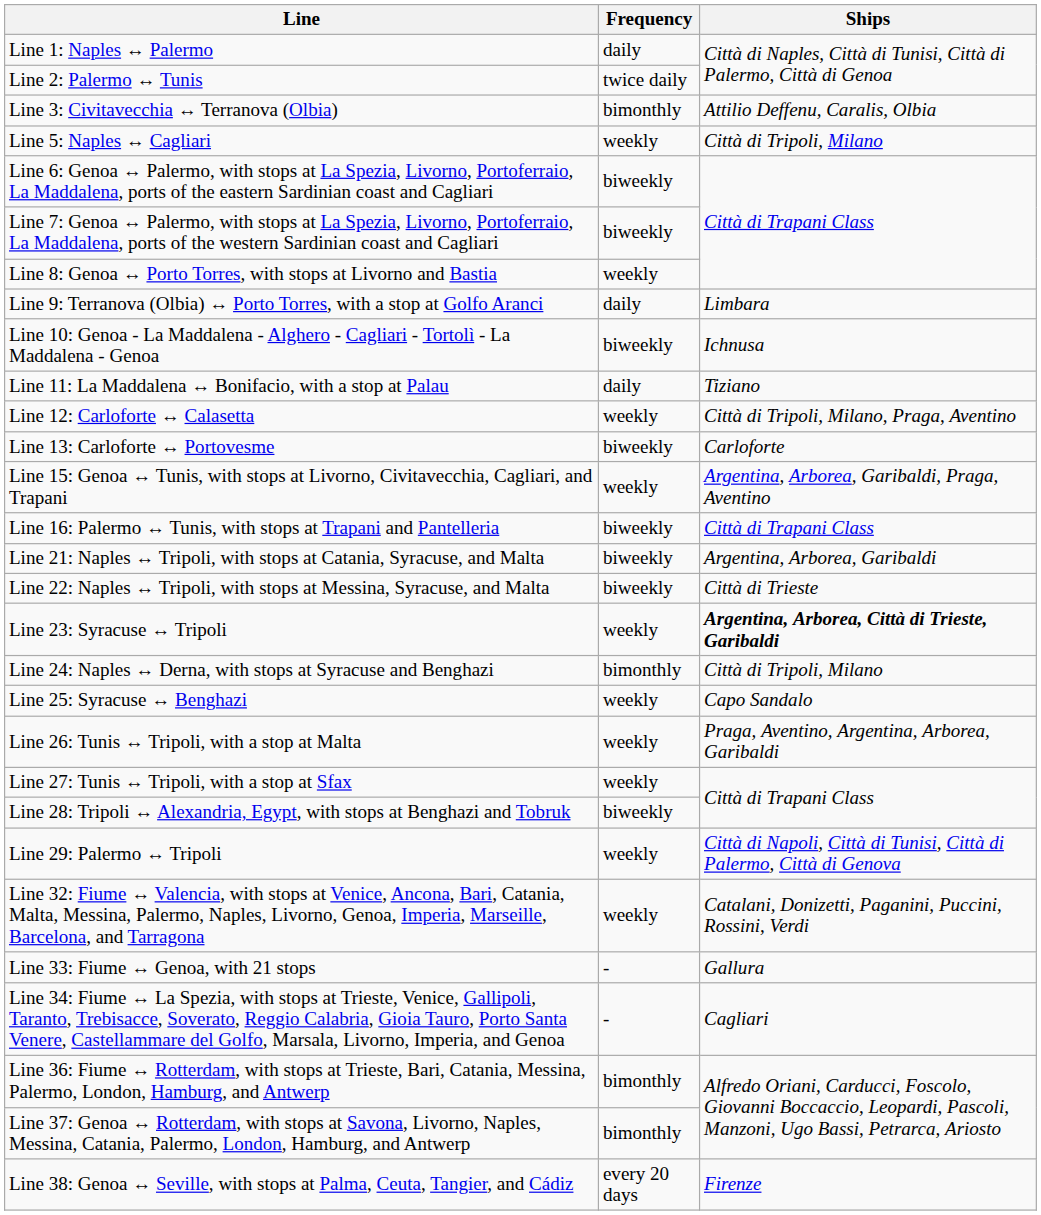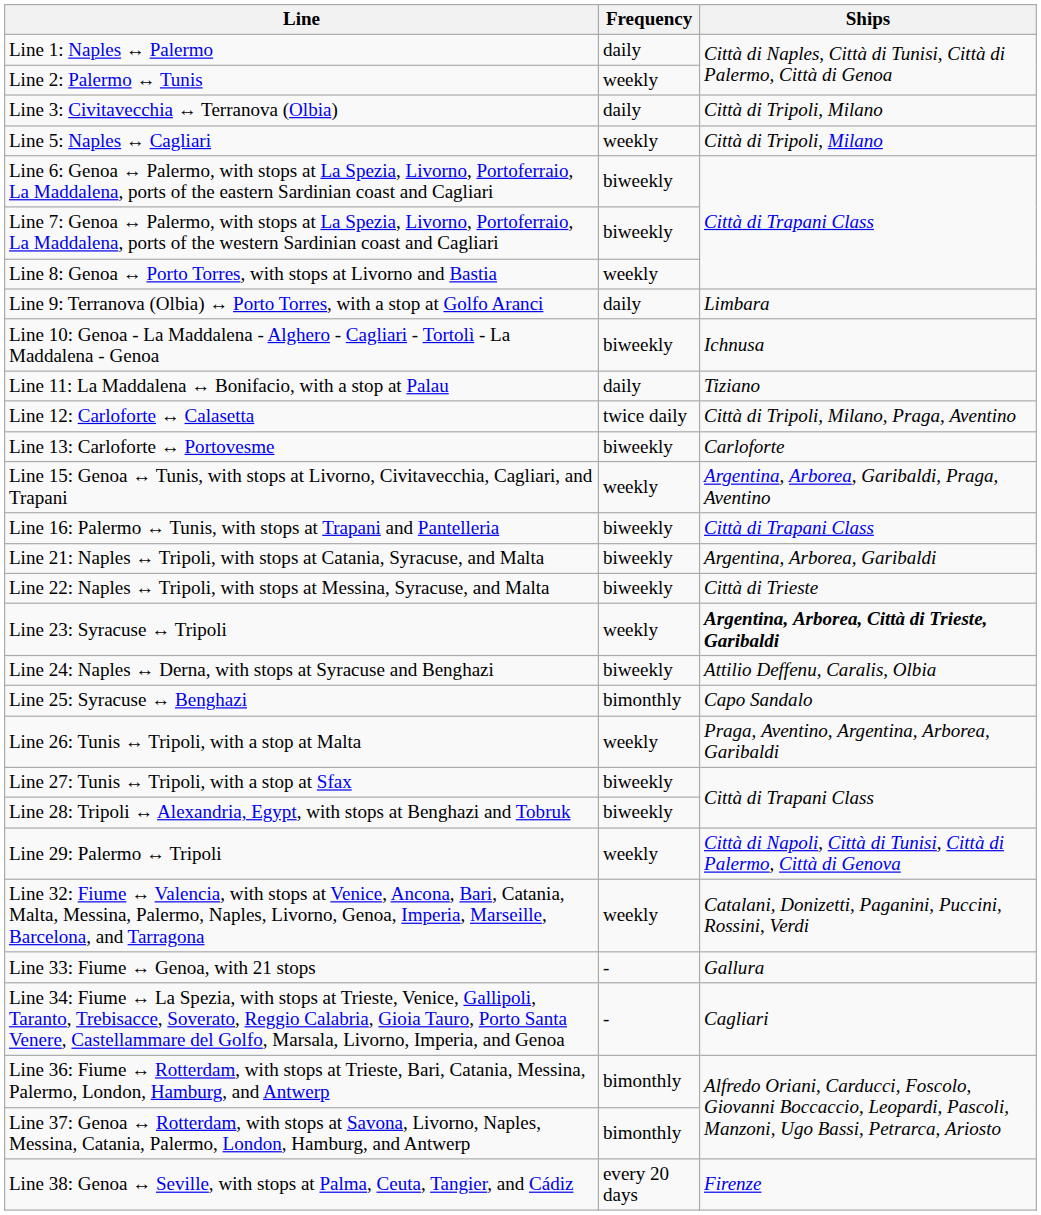Line 2: Palermo ↔ Tunis | Frequency: twice daily -> weekly
Line 3: Civitavecchia ↔ Terranova (Olbia) | Frequency: bimonthly -> daily
Line 3: Civitavecchia ↔ Terranova (Olbia) | Ships: Attilio Deffenu, Caralis, Olbia -> Città di Tripoli, Milano
Line 12: Carloforte ↔ Calasetta | Frequency: weekly -> twice daily
Line 24: Naples ↔ Derna, with stops at Syracuse and Benghazi | Frequency: bimonthly -> biweekly
Line 24: Naples ↔ Derna, with stops at Syracuse and Benghazi | Ships: Città di Tripoli, Milano -> Attilio Deffenu, Caralis, Olbia
Line 25: Syracuse ↔ Benghazi | Frequency: weekly -> bimonthly
Line 27: Tunis ↔ Tripoli, with a stop at Sfax | Frequency: weekly -> biweekly
